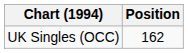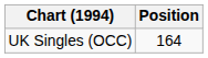UK Singles (OCC) | Position: 162 -> 164
